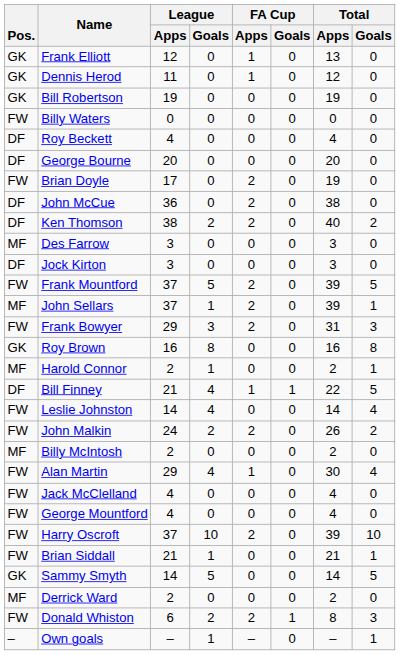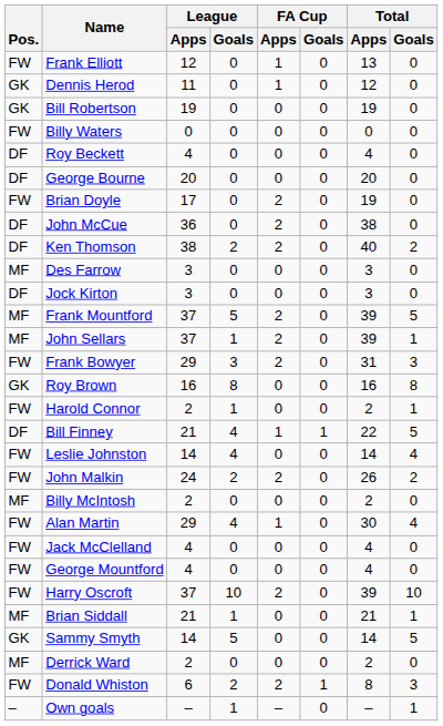Frank Elliott | Pos.: GK -> FW
Frank Mountford | Pos.: FW -> MF
Harold Connor | Pos.: MF -> FW
Brian Siddall | Pos.: FW -> MF
